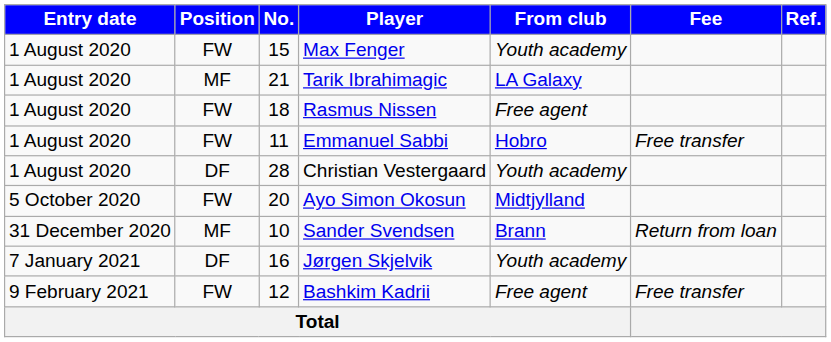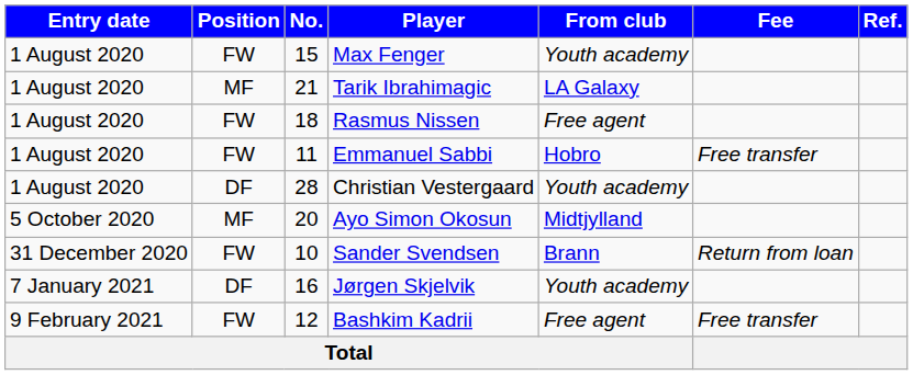Ayo Simon Okosun | Position: FW -> MF
Sander Svendsen | Position: MF -> FW
